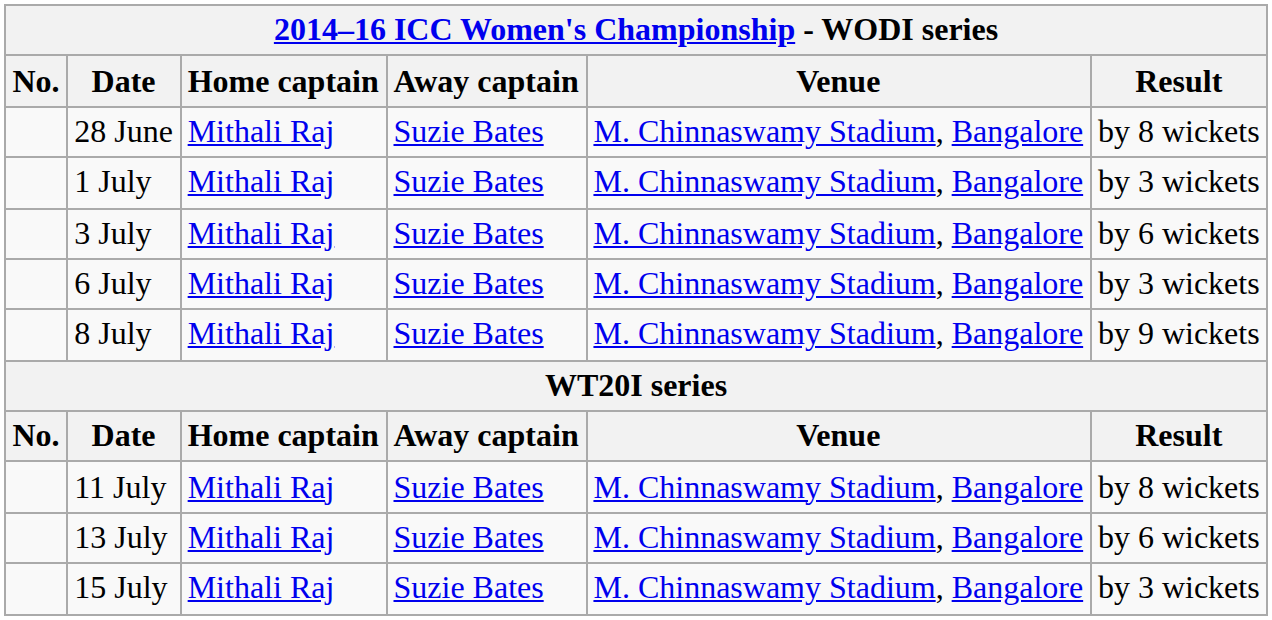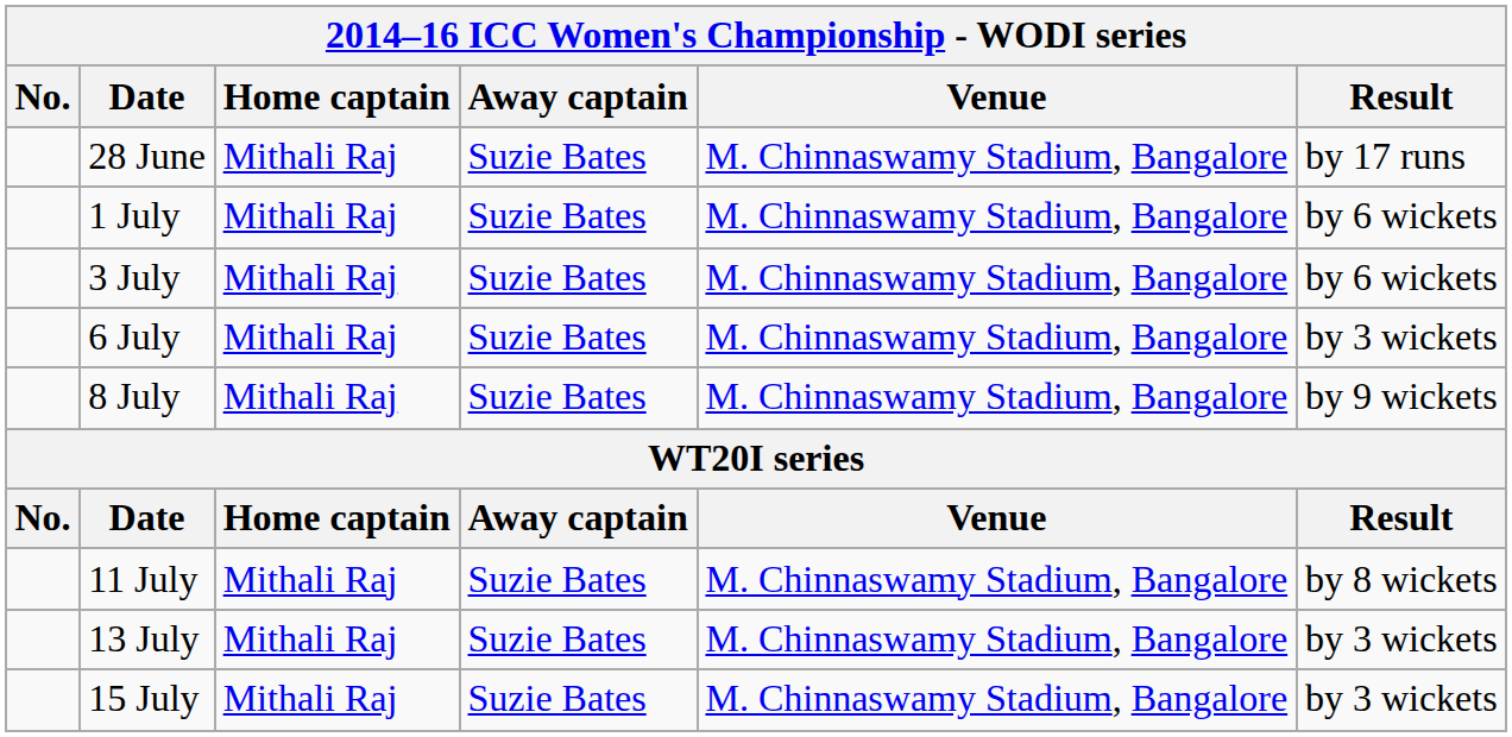28 June | Result: by 8 wickets -> by 17 runs
1 July | Result: by 3 wickets -> by 6 wickets
13 July | Result: by 6 wickets -> by 3 wickets
